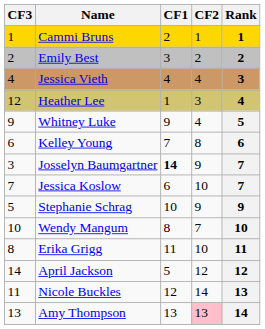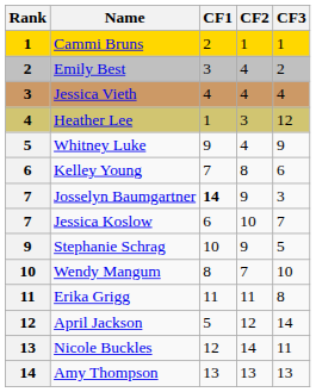columns swapped: Rank <-> CF3
Emily Best | CF2: 2 -> 4
Erika Grigg | CF2: 10 -> 11
Amy Thompson | CF2: pink background -> no background
